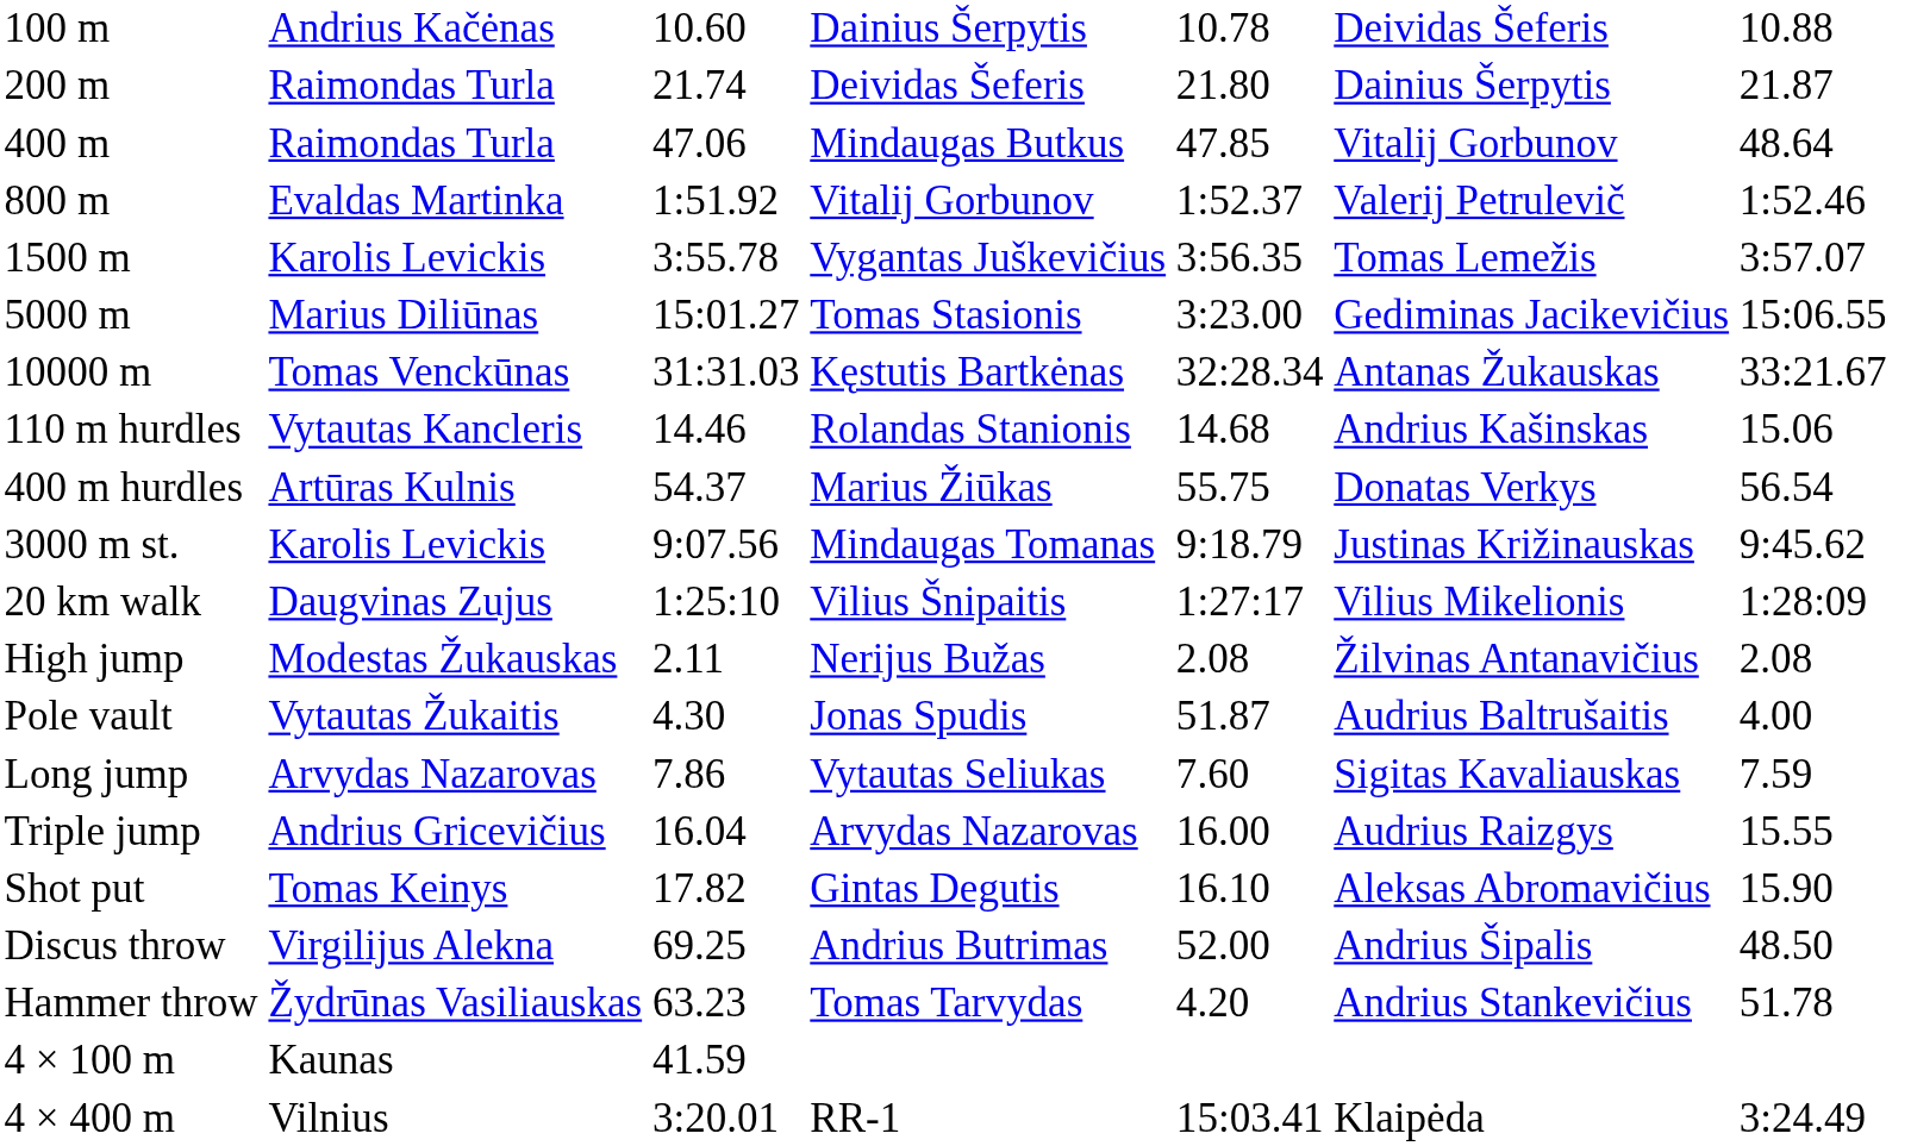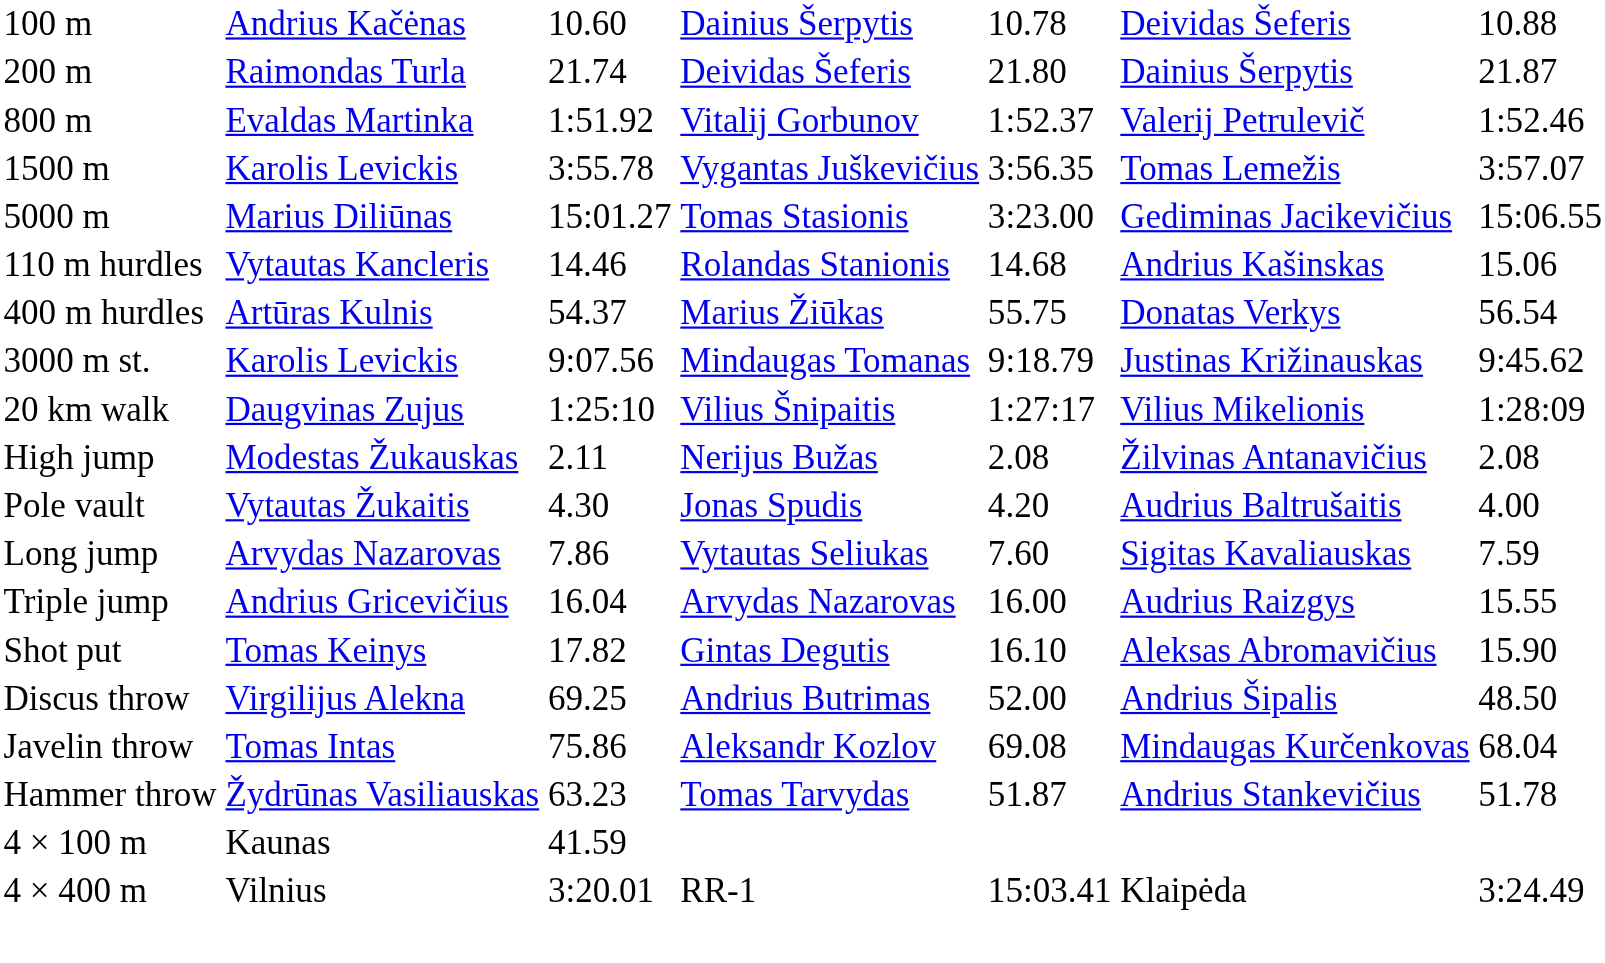- row: 400 m | Raimondas Turla | 47.06 | Mindaugas Butkus | 47.85 | Vitalij Gorbunov | 48.64
- row: 10000 m | Tomas Venckūnas | 31:31.03 | Kęstutis Bartkėnas | 32:28.34 | Antanas Žukauskas | 33:21.67
Pole vault | column 5: 51.87 -> 4.20
+ row: Javelin throw | Tomas Intas | 75.86 | Aleksandr Kozlov | 69.08 | Mindaugas Kurčenkovas | 68.04
Hammer throw | column 5: 4.20 -> 51.87
